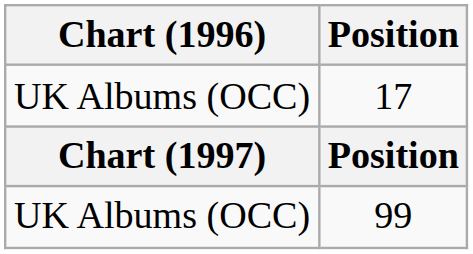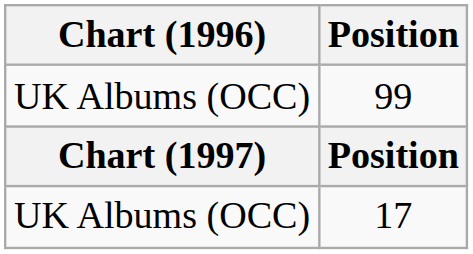rows swapped: 17 <-> 99
